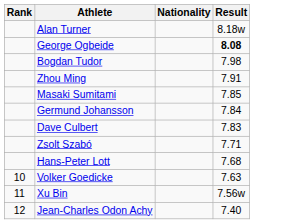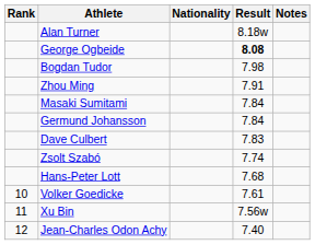+ column: Notes
Masaki Sumitami | Result: 7.85 -> 7.84
Zsolt Szabó | Result: 7.71 -> 7.74
Volker Goedicke | Result: 7.63 -> 7.61
